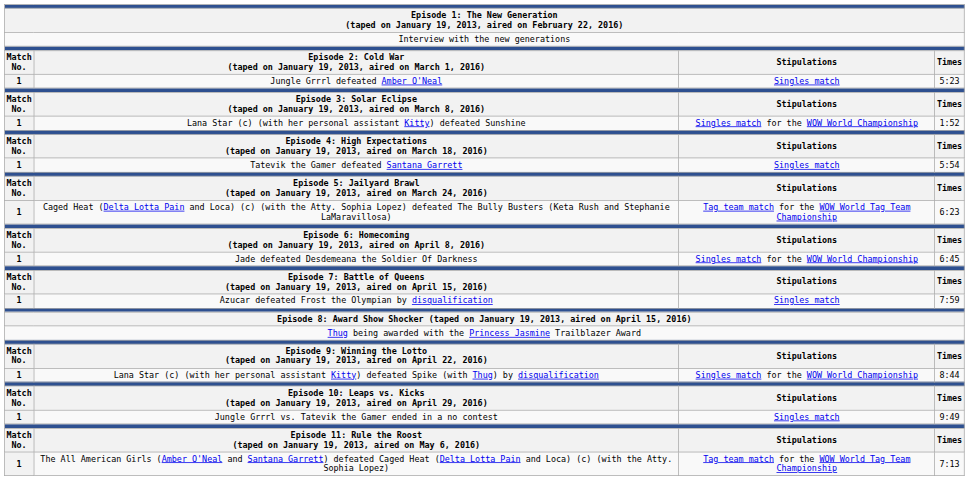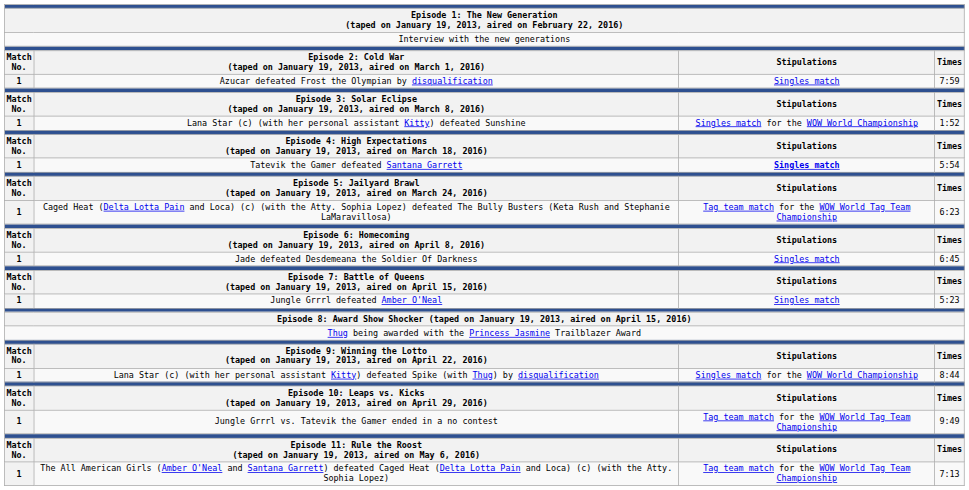rows swapped: Azucar defeated Frost the Olympian by disqualification <-> Jungle Grrrl defeated Amber O'Neal
Tatevik the Gamer defeated Santana Garrett | column 3: normal -> bold
Jade defeated Desdemeana the Soldier Of Darkness | column 3: Singles match for the WOW World Championship -> Singles match
Jungle Grrrl vs. Tatevik the Gamer ended in a no contest | column 3: Singles match -> Tag team match for the WOW World Tag Team Championship
